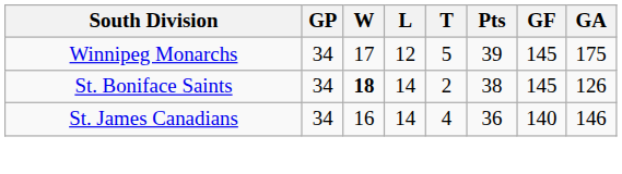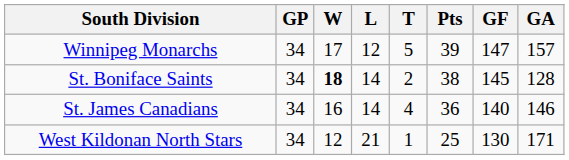Winnipeg Monarchs | GF: 145 -> 147
Winnipeg Monarchs | GA: 175 -> 157
St. Boniface Saints | GA: 126 -> 128
+ row: West Kildonan North Stars | 34 | 12 | 21 | 1 | 25 | 130 | 171
